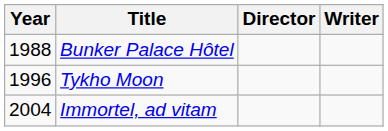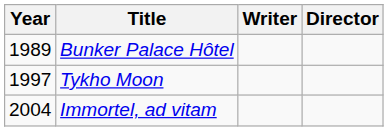columns swapped: Director <-> Writer
Bunker Palace Hôtel | Year: 1988 -> 1989
Tykho Moon | Year: 1996 -> 1997
